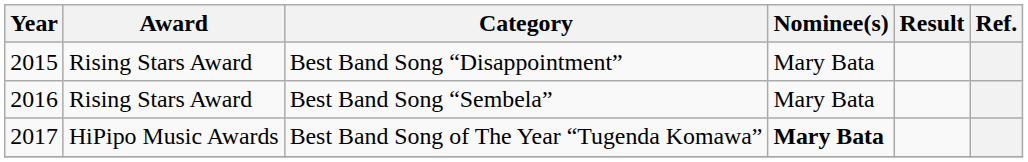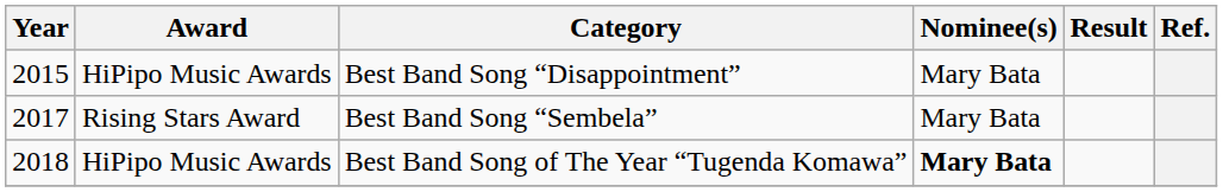Best Band Song “Disappointment” | Award: Rising Stars Award -> HiPipo Music Awards
Best Band Song “Sembela” | Year: 2016 -> 2017
Best Band Song of The Year “Tugenda Komawa” | Year: 2017 -> 2018
